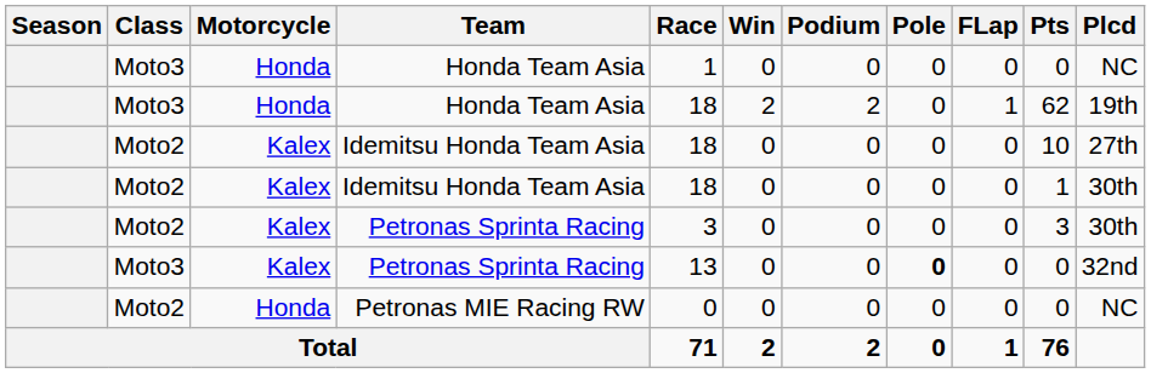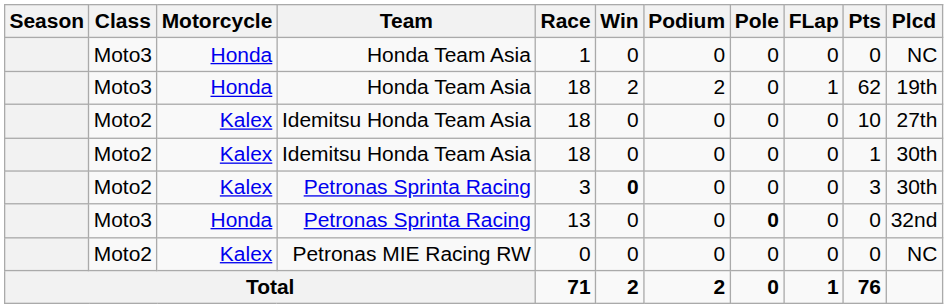Moto2 / Petronas Sprinta Racing | Win: normal -> bold
Moto3 / Petronas Sprinta Racing | Motorcycle: Kalex -> Honda
Petronas MIE Racing RW | Motorcycle: Honda -> Kalex
